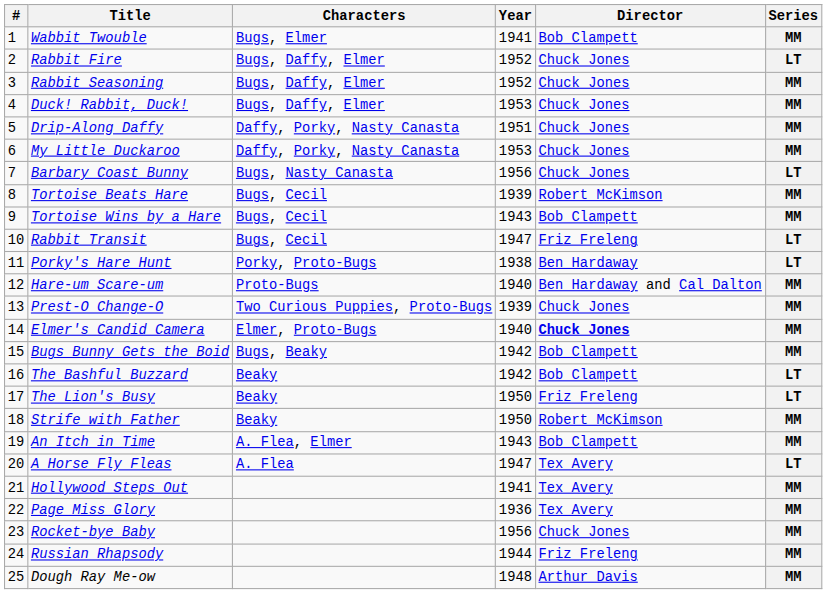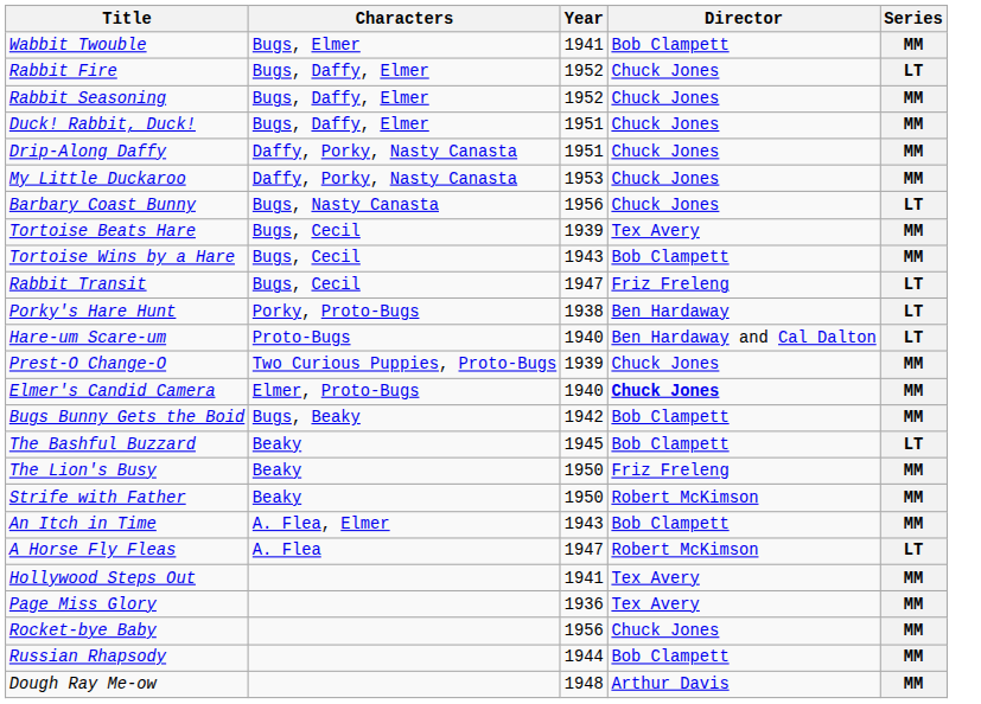- column: # | 1 | 2 | 3 | 4 | 5 | 6 | 7 | 8 | 9 | 10 | 11 | 12 | 13 | 14 | 15 | 16 | 17 | 18 | 19 | 20 | 21 | 22 | 23 | 24 | 25
Duck! Rabbit, Duck! | Year: 1953 -> 1951
Tortoise Beats Hare | Director: Robert McKimson -> Tex Avery
Hare-um Scare-um | Series: MM -> LT
The Bashful Buzzard | Year: 1942 -> 1945
The Lion's Busy | Series: LT -> MM
A Horse Fly Fleas | Director: Tex Avery -> Robert McKimson
Russian Rhapsody | Director: Friz Freleng -> Bob Clampett
